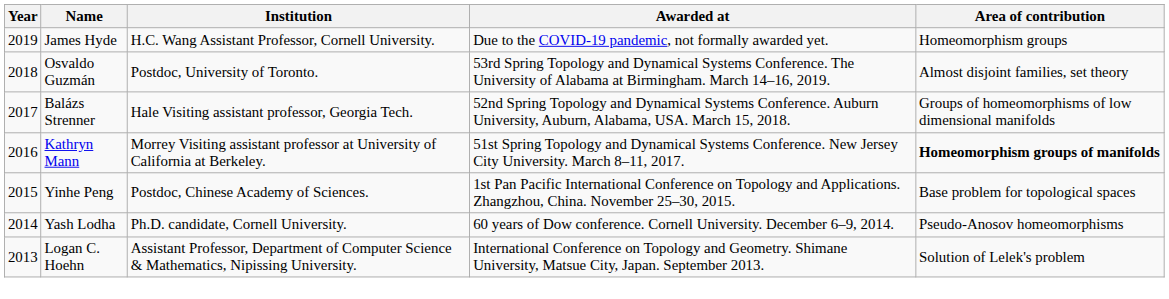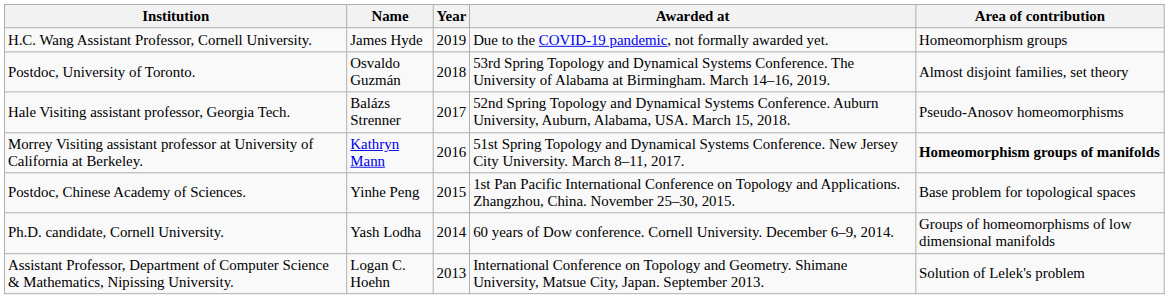columns swapped: Year <-> Institution
Balázs Strenner | Area of contribution: Groups of homeomorphisms of low dimensional manifolds -> Pseudo-Anosov homeomorphisms
Yash Lodha | Area of contribution: Pseudo-Anosov homeomorphisms -> Groups of homeomorphisms of low dimensional manifolds
